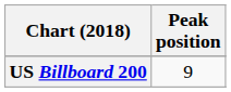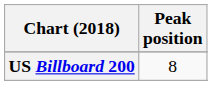US Billboard 200 | Peak position: 9 -> 8
